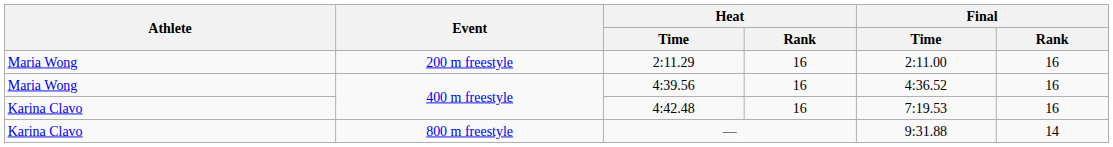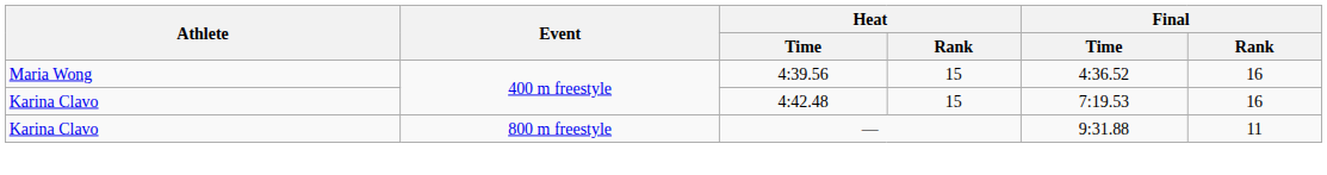- row: Maria Wong | 200 m freestyle | 2:11.29 | 16 | 2:11.00 | 16
4:39.56 | Heat / Rank: 16 -> 15
4:42.48 | Heat / Rank: 16 -> 15
— | Final / Rank: 14 -> 11
